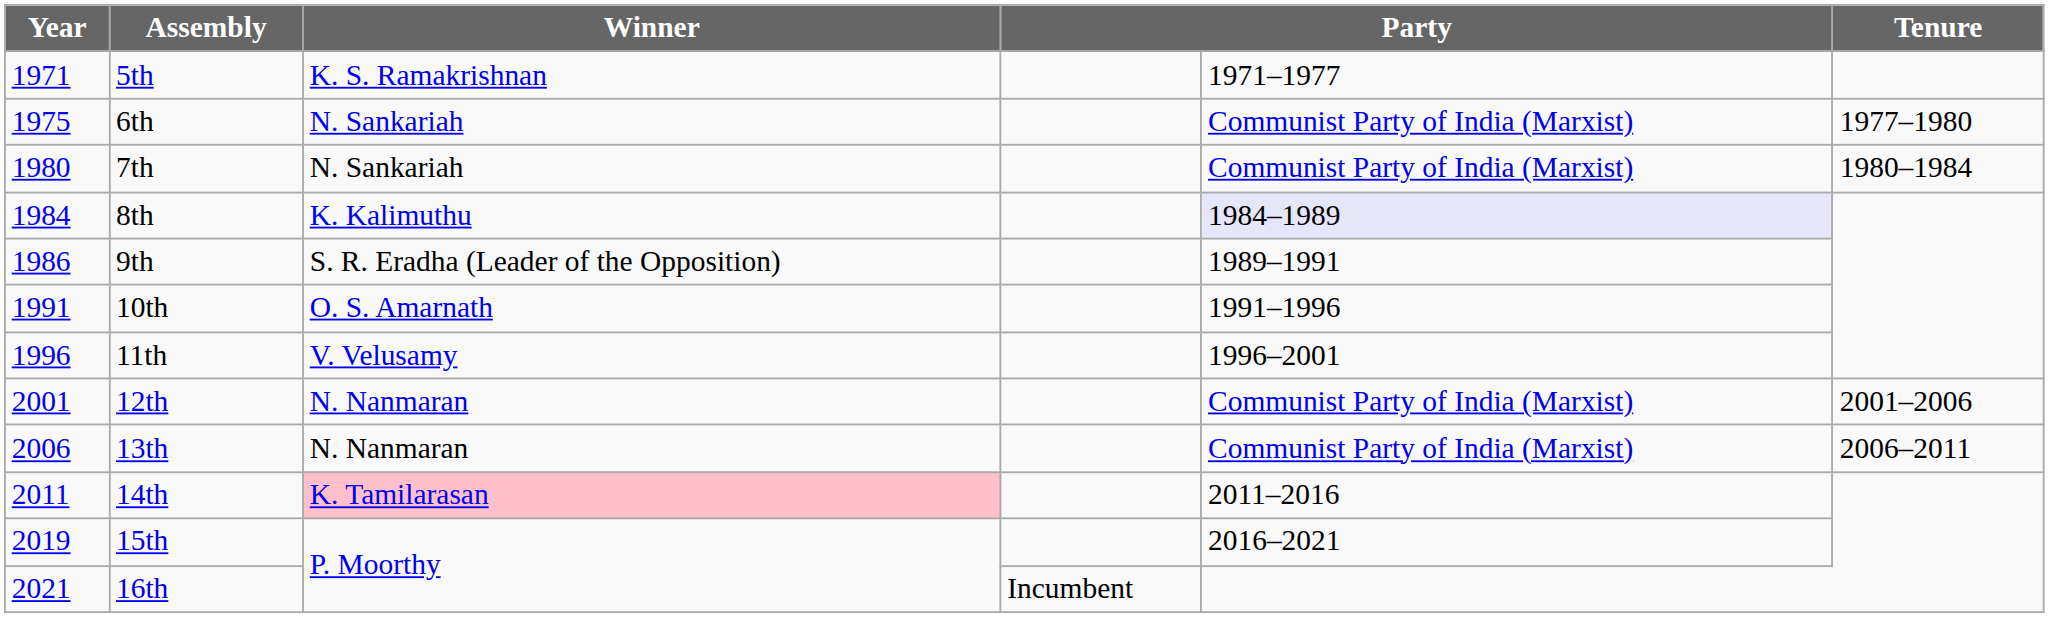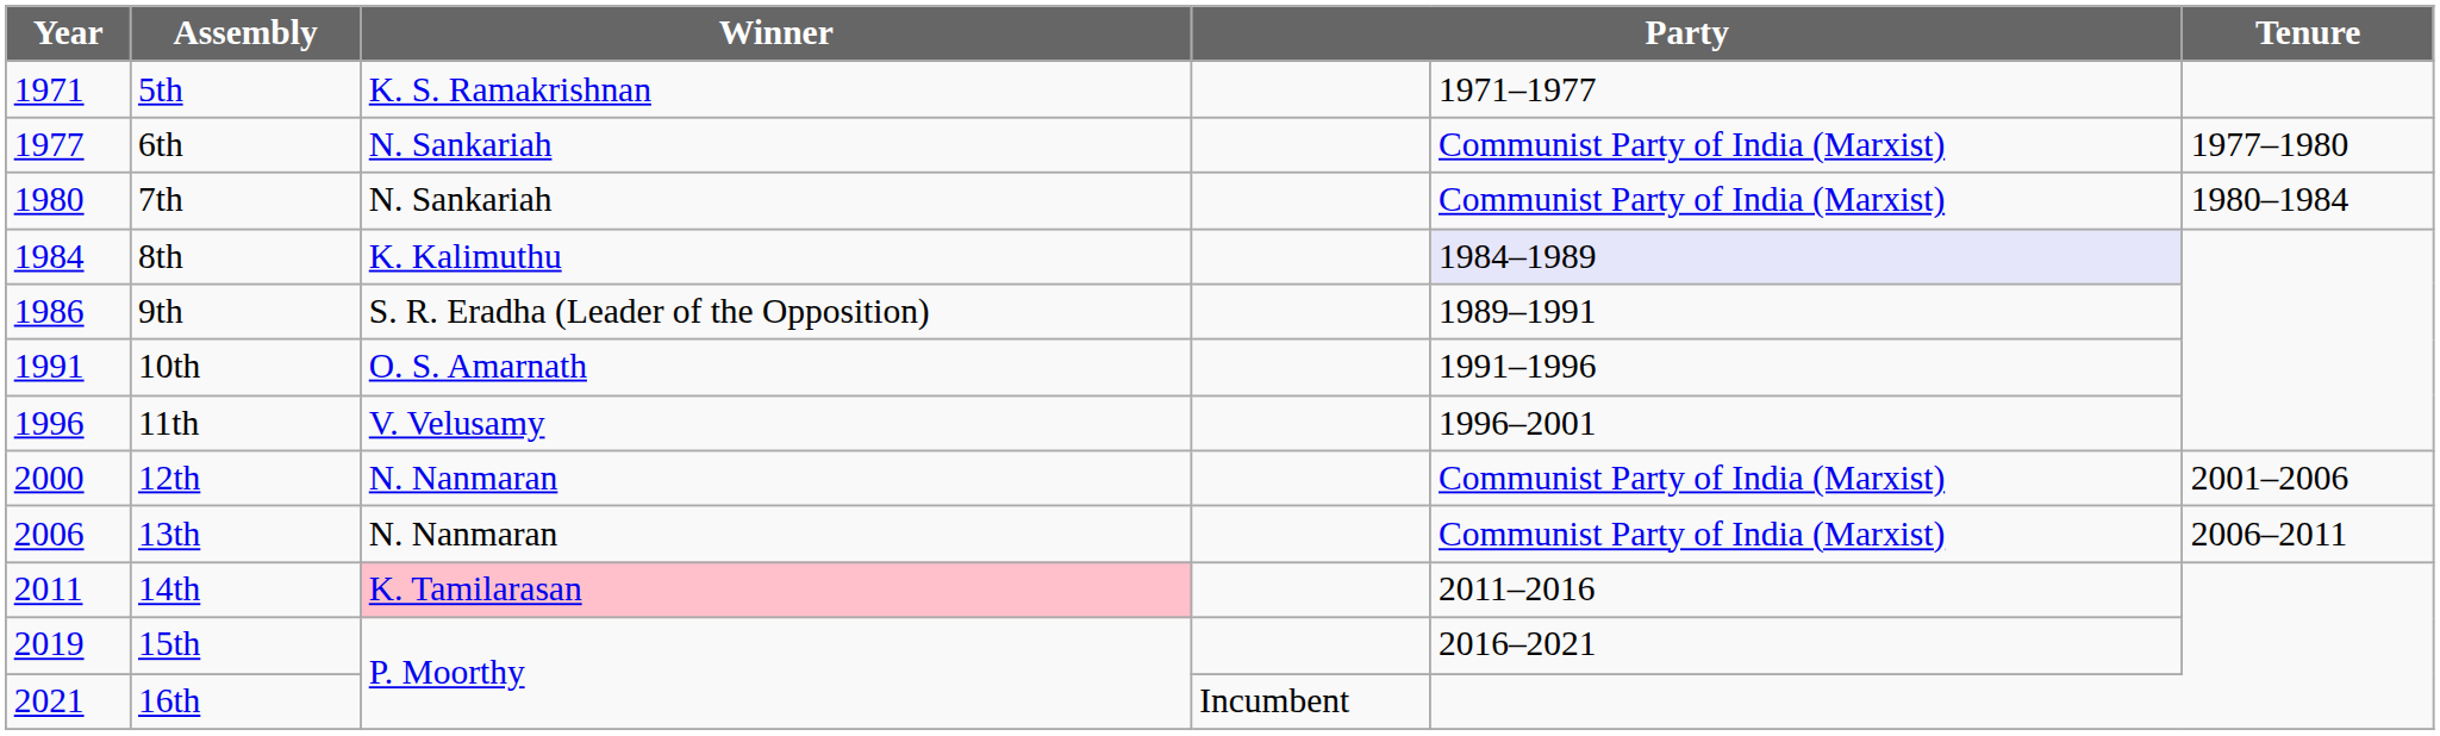6th | Year: 1975 -> 1977
12th | Year: 2001 -> 2000
